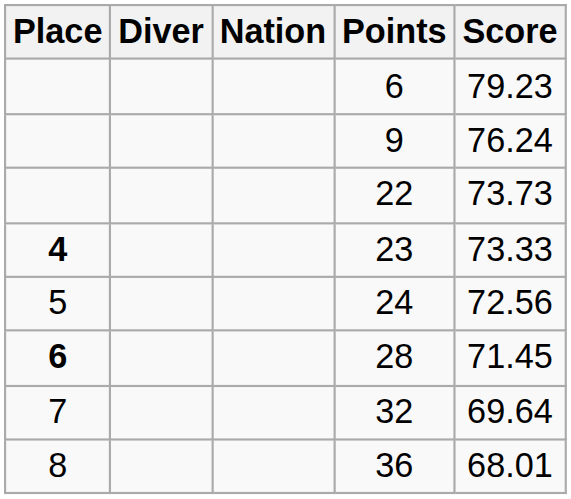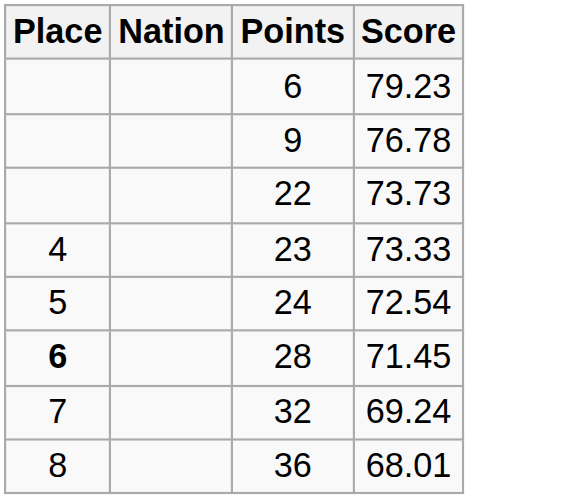- column: Diver
9 | Score: 76.24 -> 76.78
23 | Place: bold -> normal
24 | Score: 72.56 -> 72.54
32 | Score: 69.64 -> 69.24
